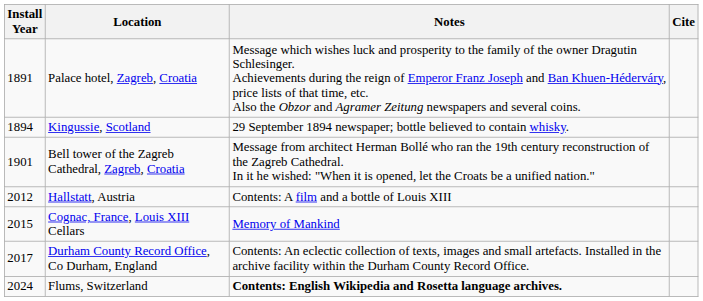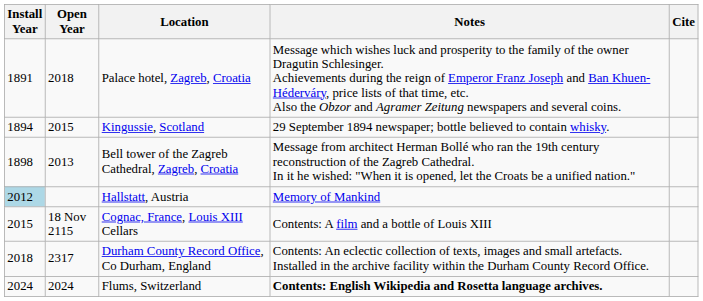+ column: Open Year | 2018 | 2015 | 2013 | 18 Nov 2115 | 2317 | 2024
Bell tower of the Zagreb Cathedral, Zagreb, Croatia | Install Year: 1901 -> 1898
Hallstatt, Austria | Install Year: no background -> lightblue background
Hallstatt, Austria | Notes: Contents: A film and a bottle of Louis XIII -> Memory of Mankind
Cognac, France, Louis XIII Cellars | Notes: Memory of Mankind -> Contents: A film and a bottle of Louis XIII
Durham County Record Office, Co Durham, England | Install Year: 2017 -> 2018
